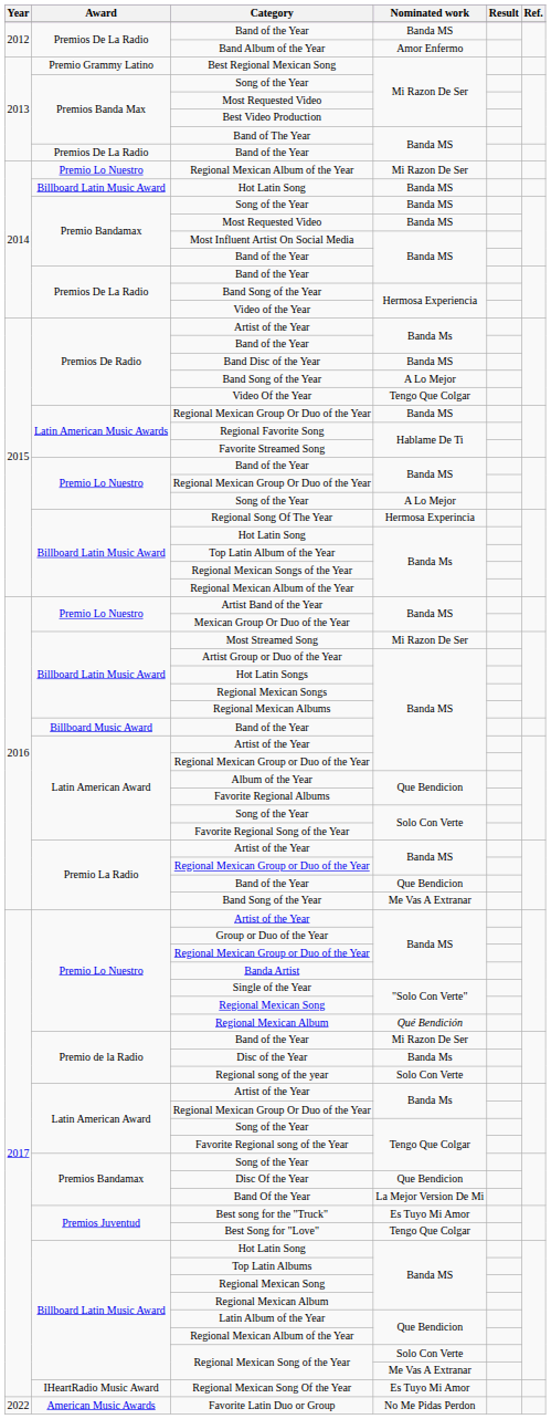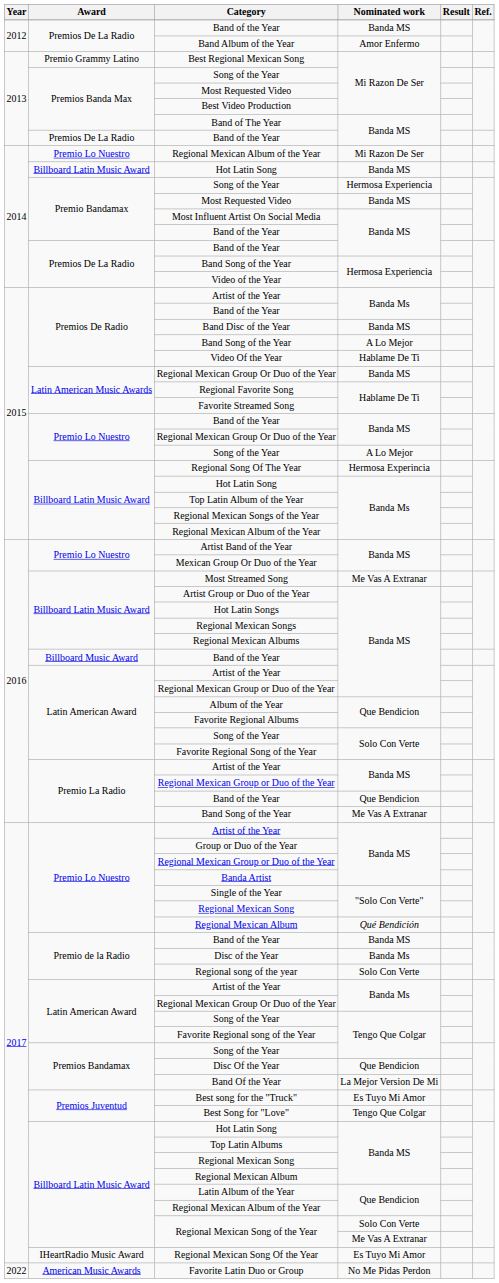Premio Bandamax / Song of the Year | Nominated work: Banda MS -> Hermosa Experiencia
Video Of the Year | Nominated work: Tengo Que Colgar -> Hablame De Ti
Most Streamed Song | Nominated work: Mi Razon De Ser -> Me Vas A Extranar
Premio de la Radio / Band of the Year | Nominated work: Mi Razon De Ser -> Banda MS
